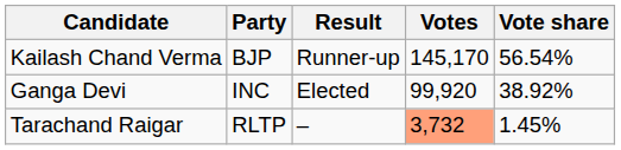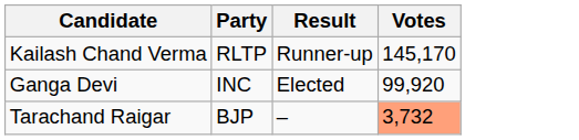- column: Vote share | 56.54% | 38.92% | 1.45%
Kailash Chand Verma | Party: BJP -> RLTP
Tarachand Raigar | Party: RLTP -> BJP
